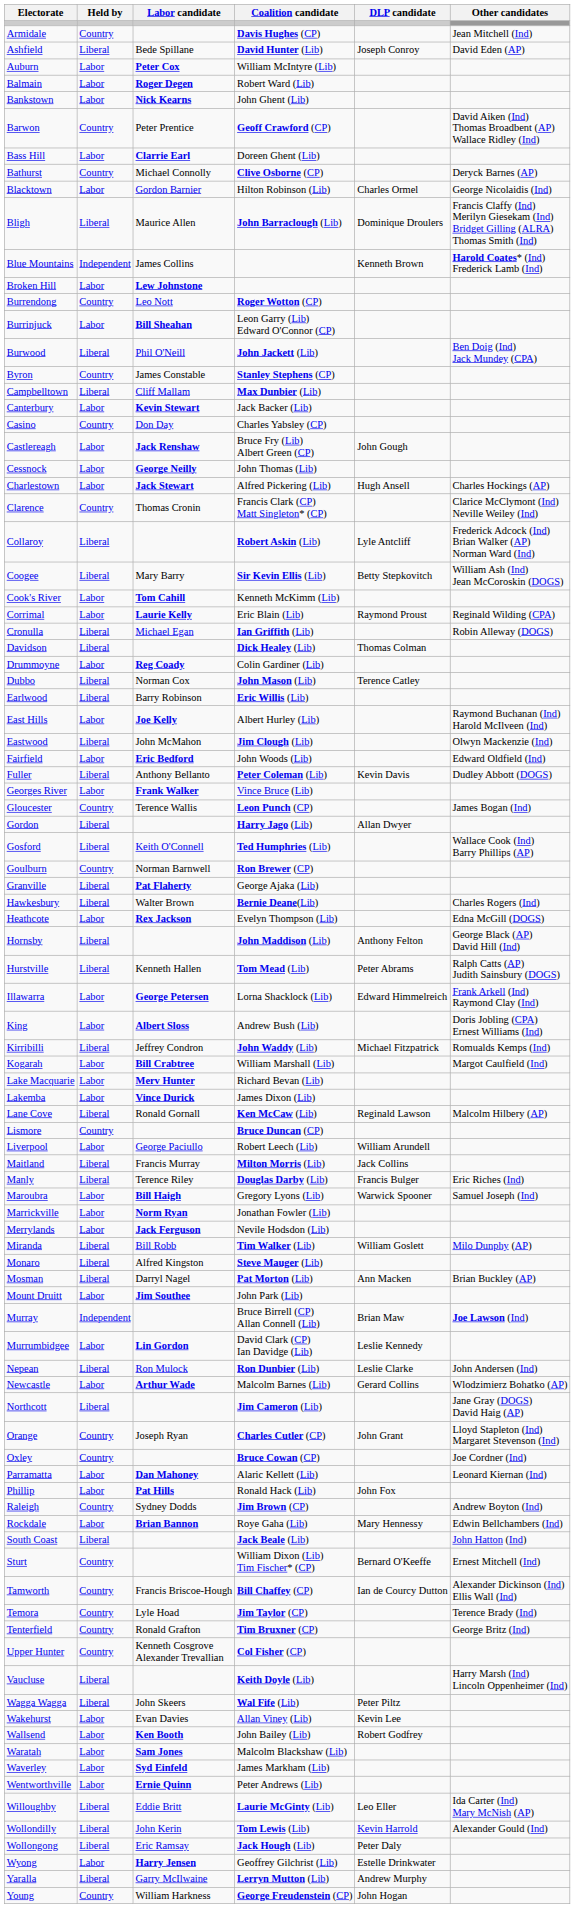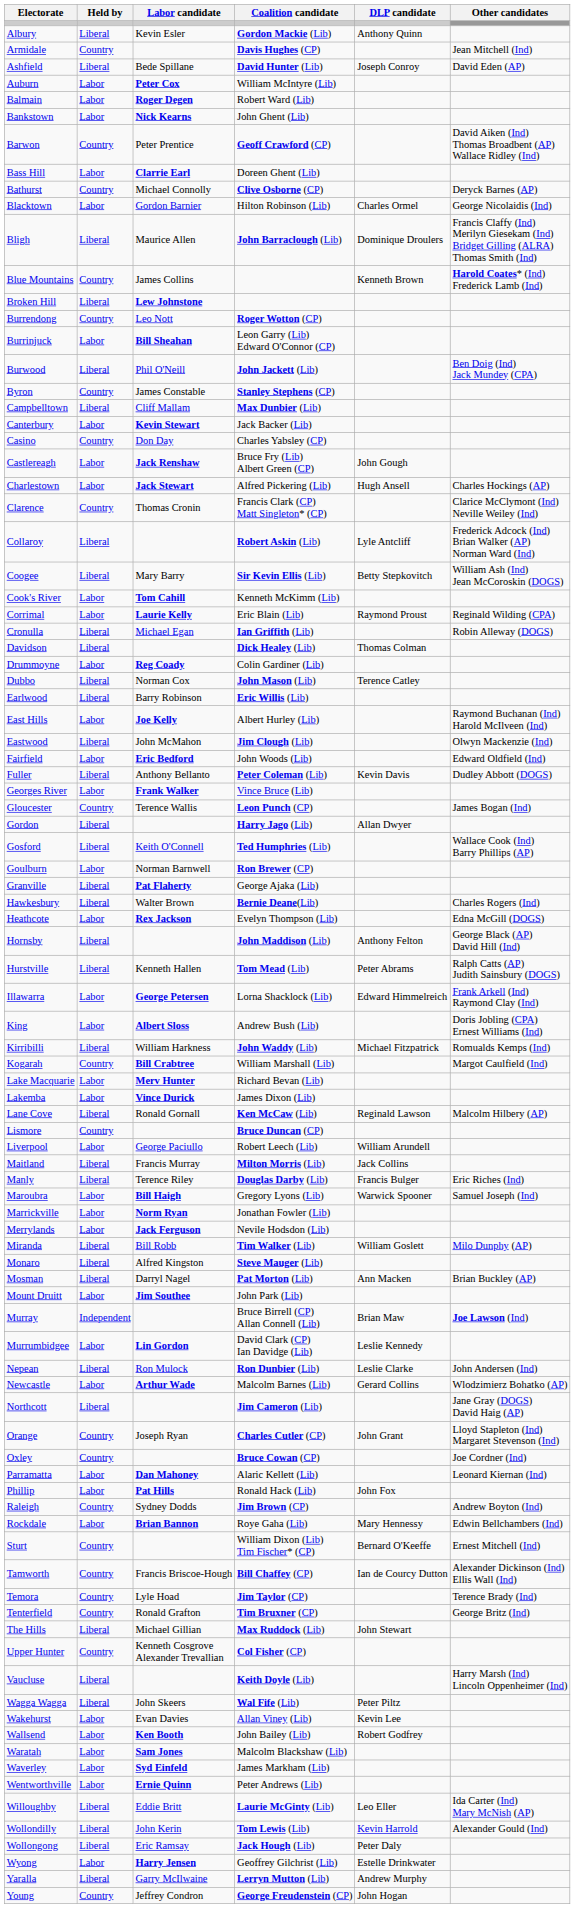+ row: Albury | Liberal | Kevin Esler | Gordon Mackie (Lib) | Anthony Quinn
Blue Mountains | Held by: Independent -> Country
Broken Hill | Held by: Labor -> Liberal
- row: Cessnock | Labor | George Neilly | John Thomas (Lib)
Goulburn | Held by: Country -> Labor
Kirribilli | Labor candidate: Jeffrey Condron -> William Harkness
Kogarah | Held by: Labor -> Country
- row: South Coast | Liberal | Jack Beale (Lib) | John Hatton (Ind)
+ row: The Hills | Liberal | Michael Gillian | Max Ruddock (Lib) | John Stewart
Young | Labor candidate: William Harkness -> Jeffrey Condron
